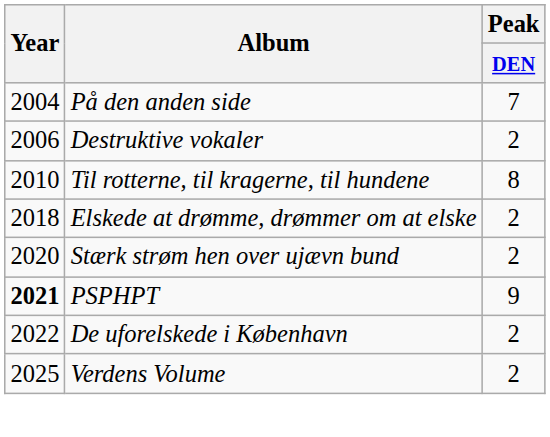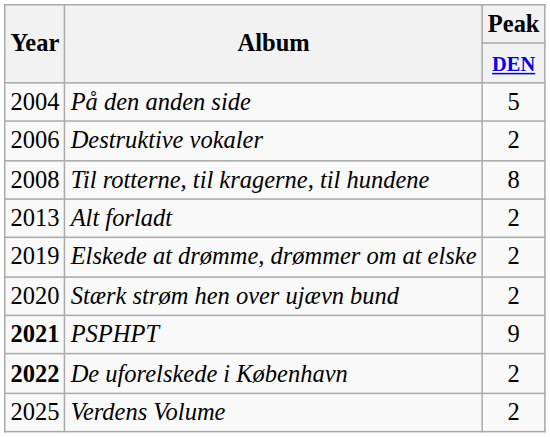På den anden side | Peak / DEN: 7 -> 5
Til rotterne, til kragerne, til hundene | Year: 2010 -> 2008
+ row: 2013 | Alt forladt | 2
Elskede at drømme, drømmer om at elske | Year: 2018 -> 2019
De uforelskede i København | Year: normal -> bold
